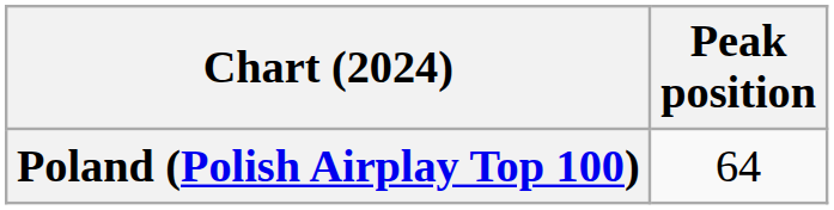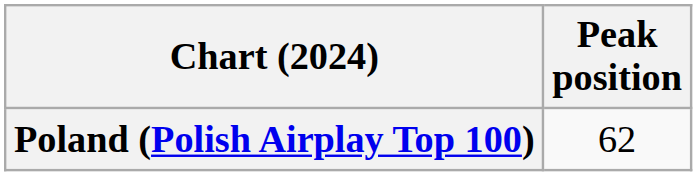Poland (Polish Airplay Top 100) | Peak position: 64 -> 62
